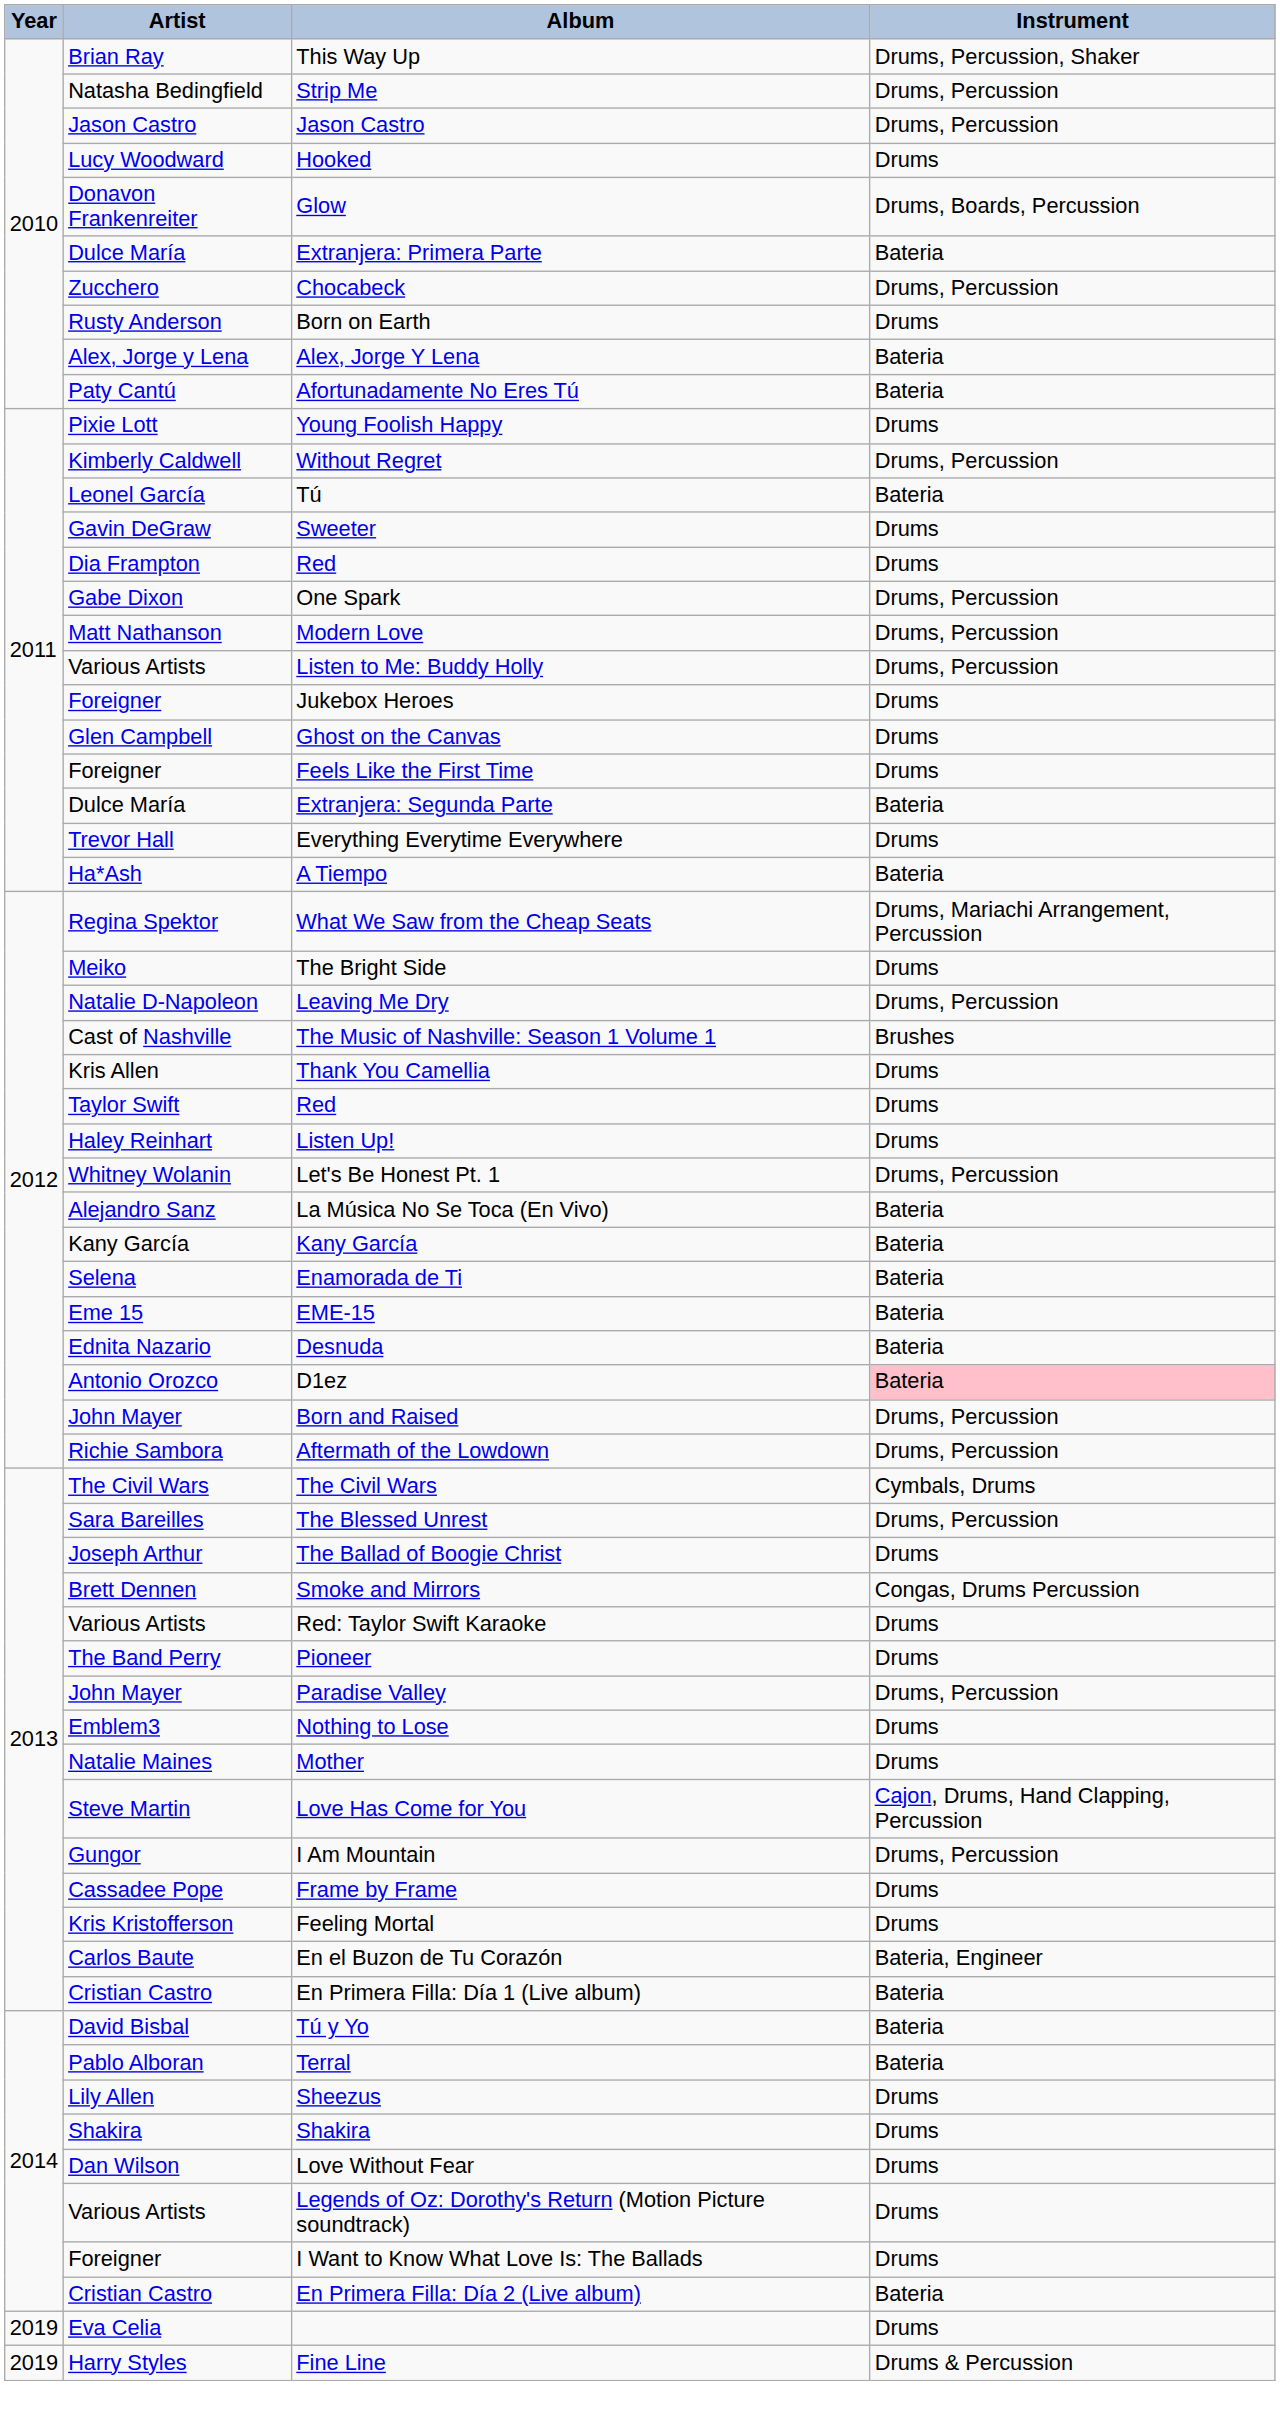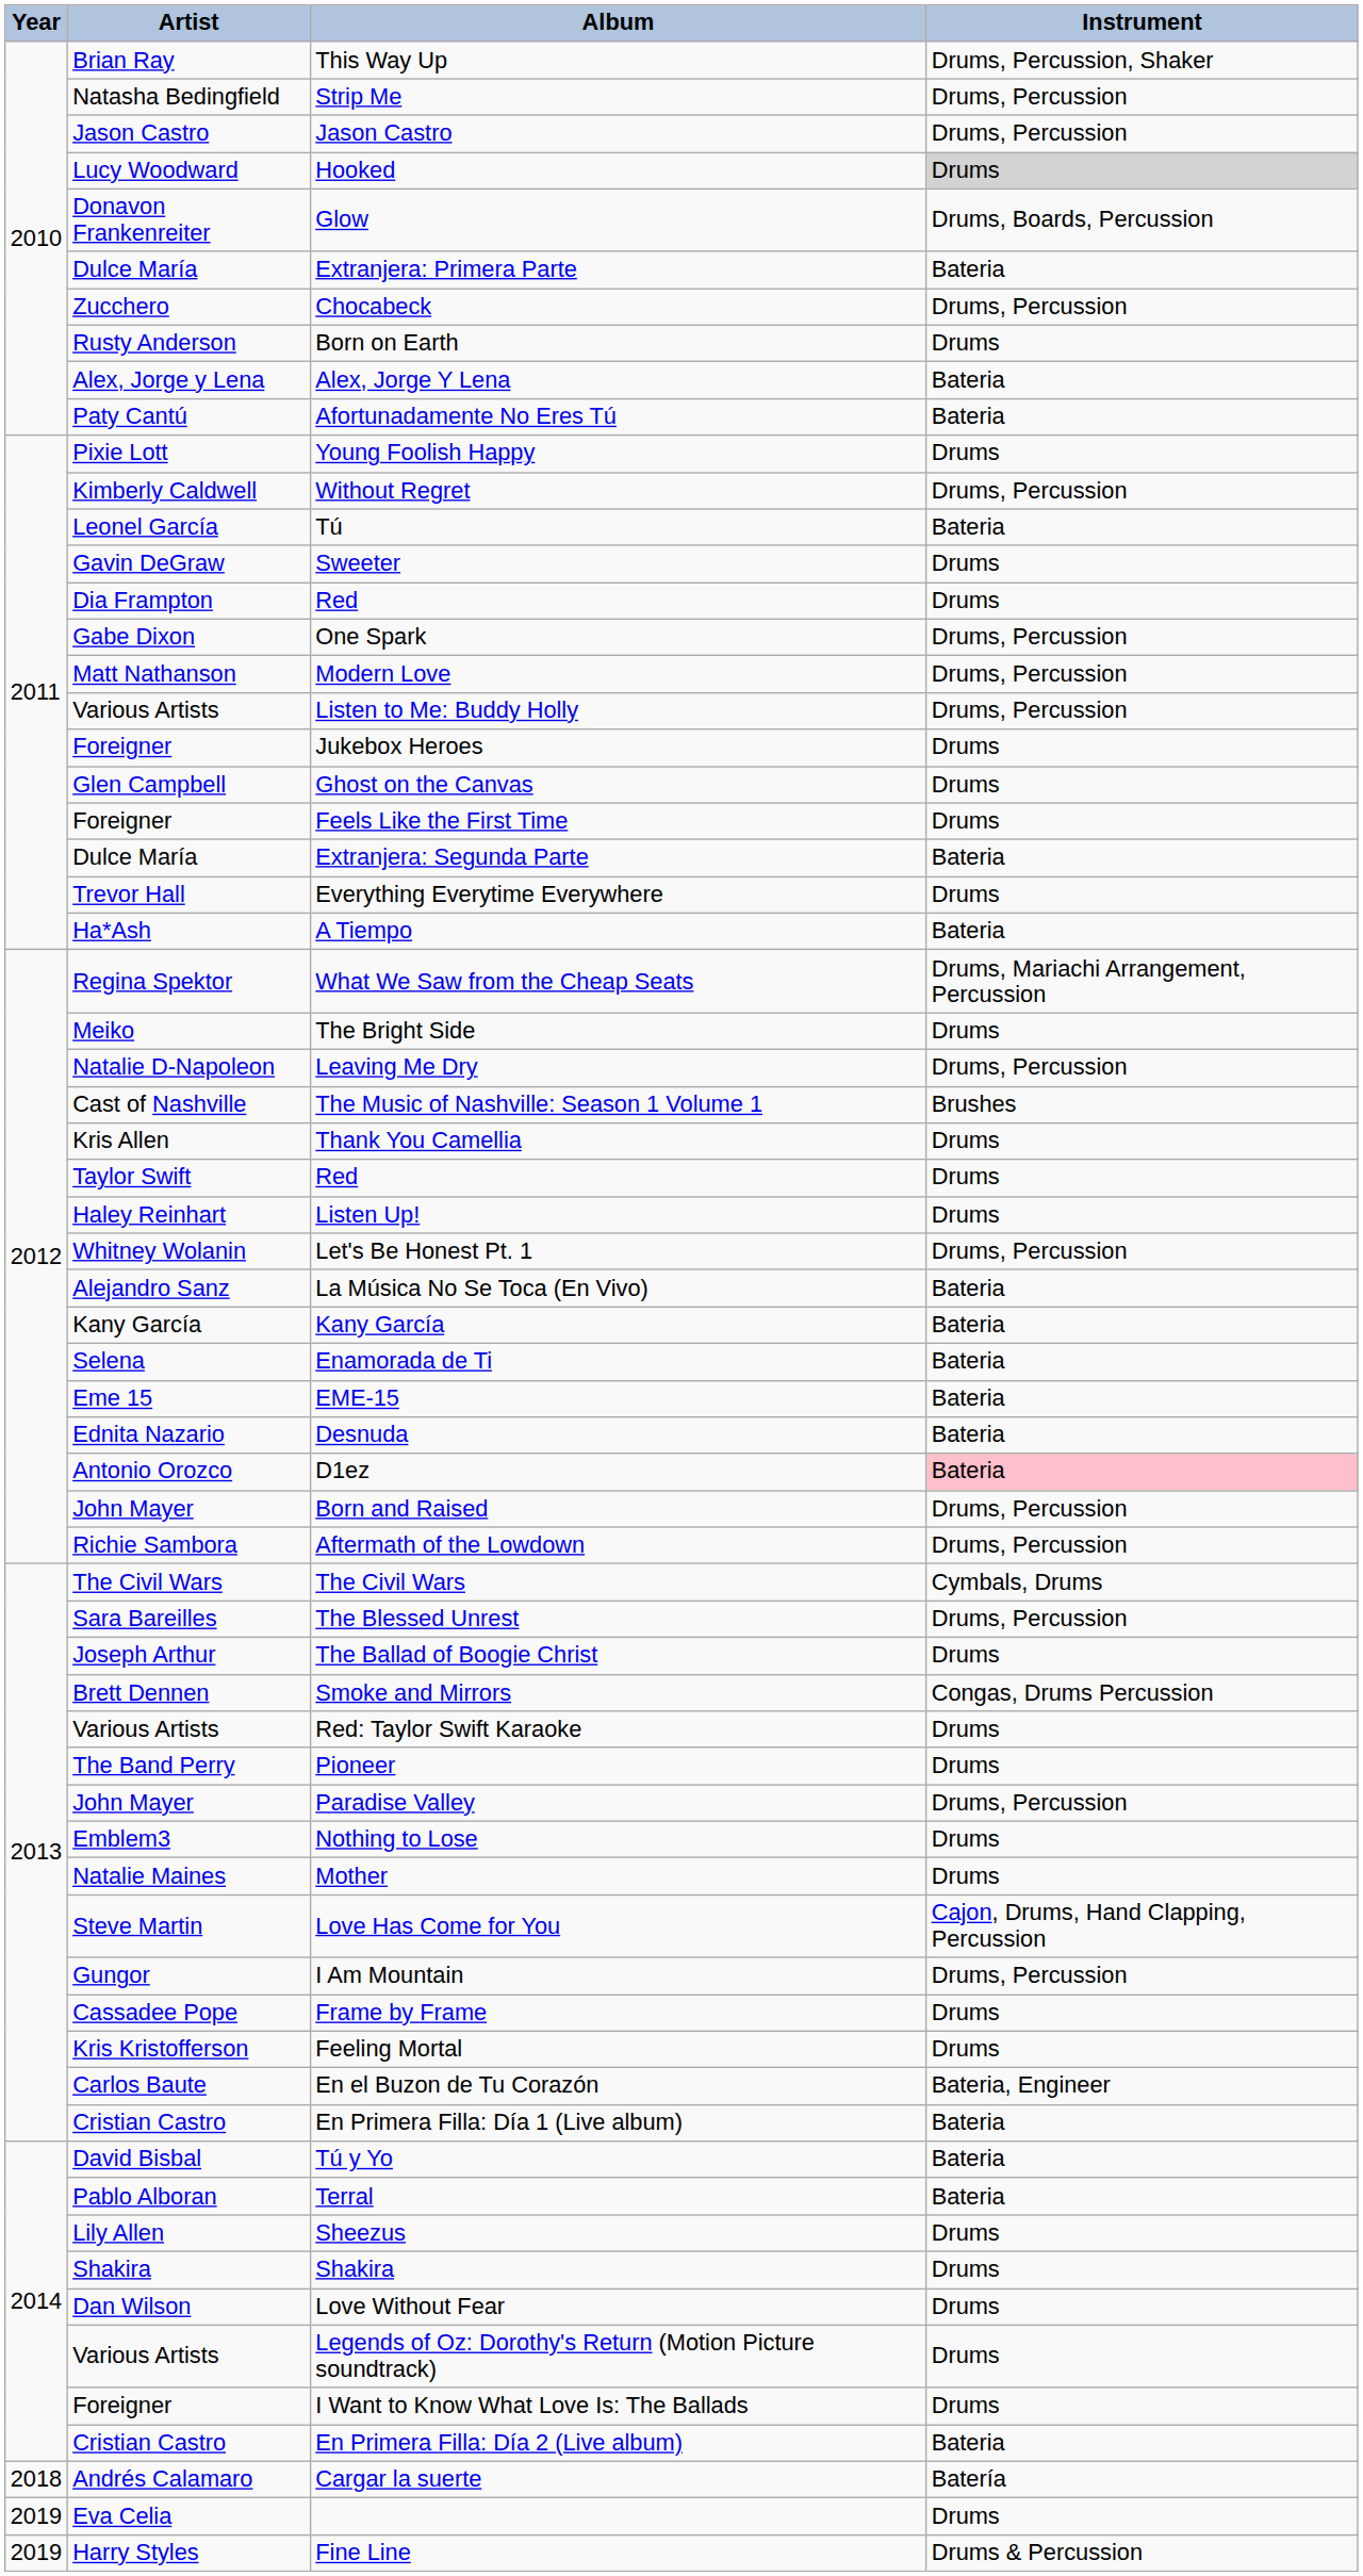Hooked | Instrument: no background -> lightgrey background
+ row: 2018 | Andrés Calamaro | Cargar la suerte | Batería
